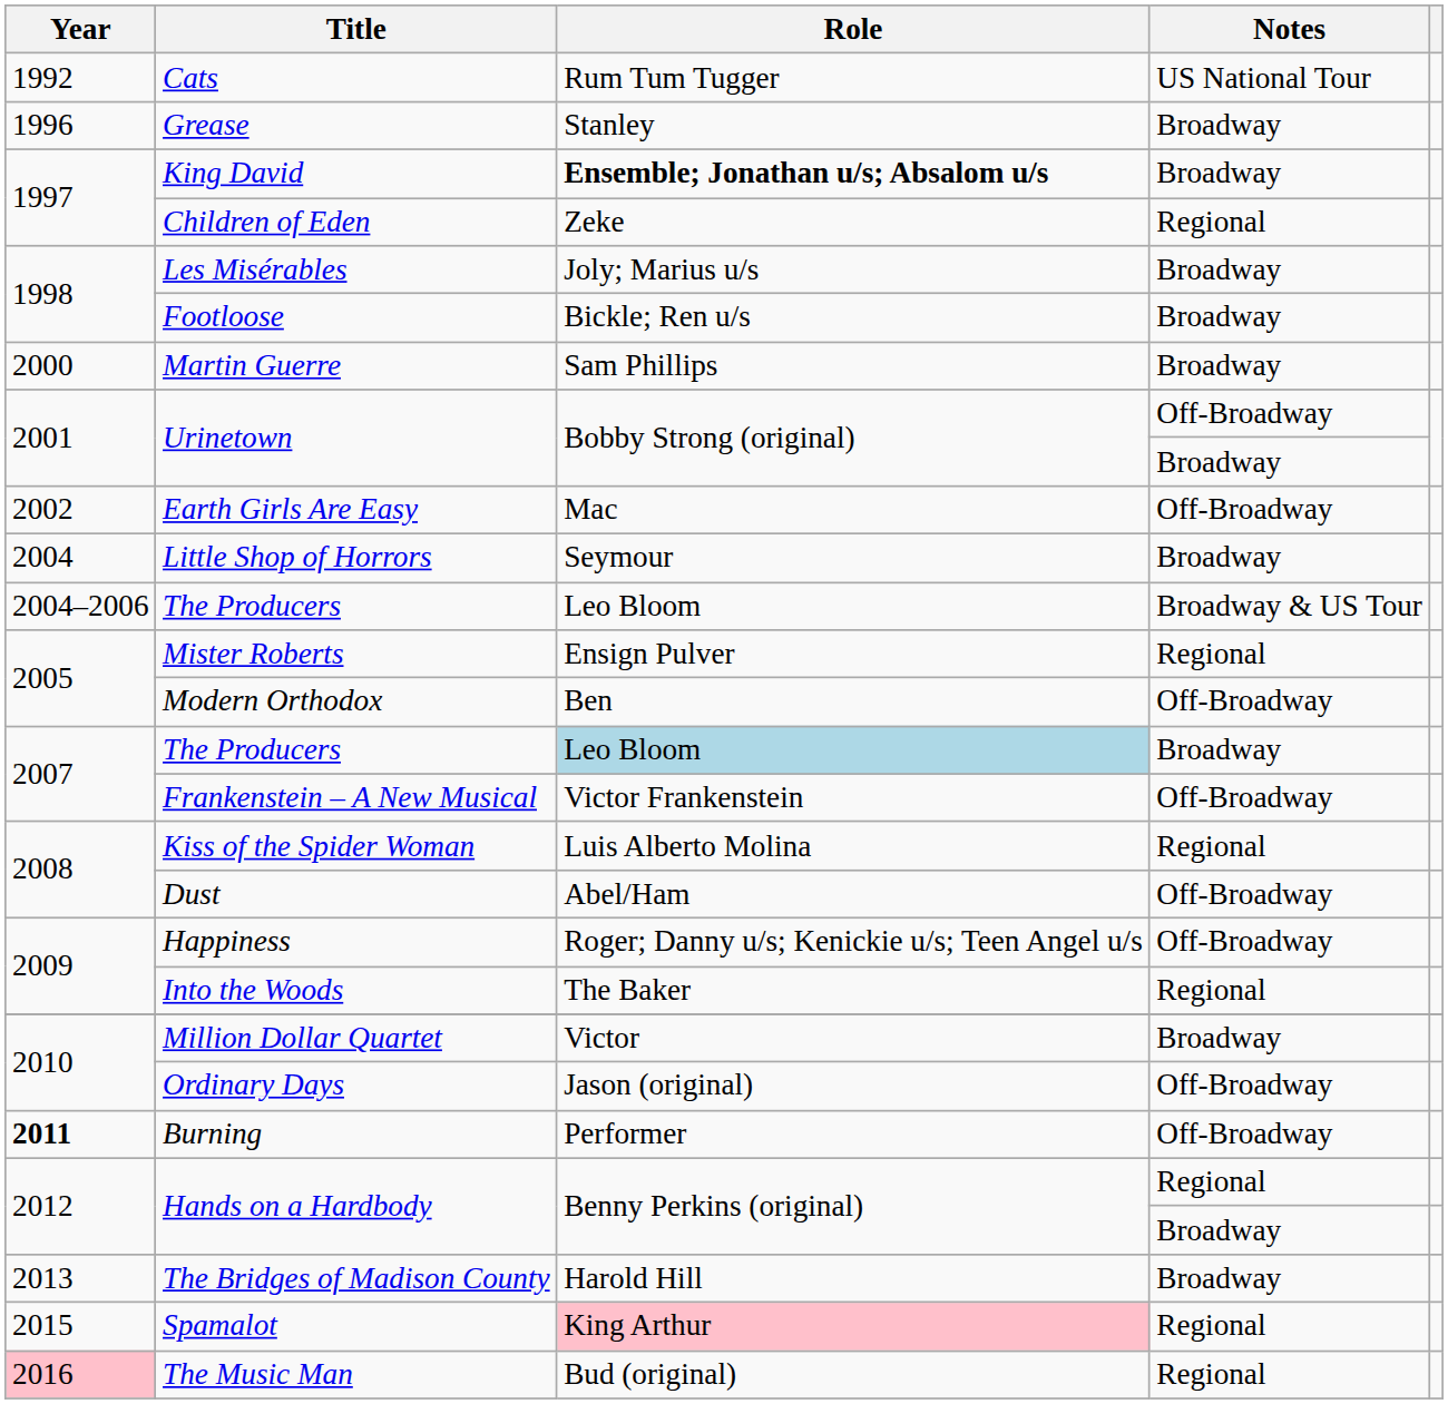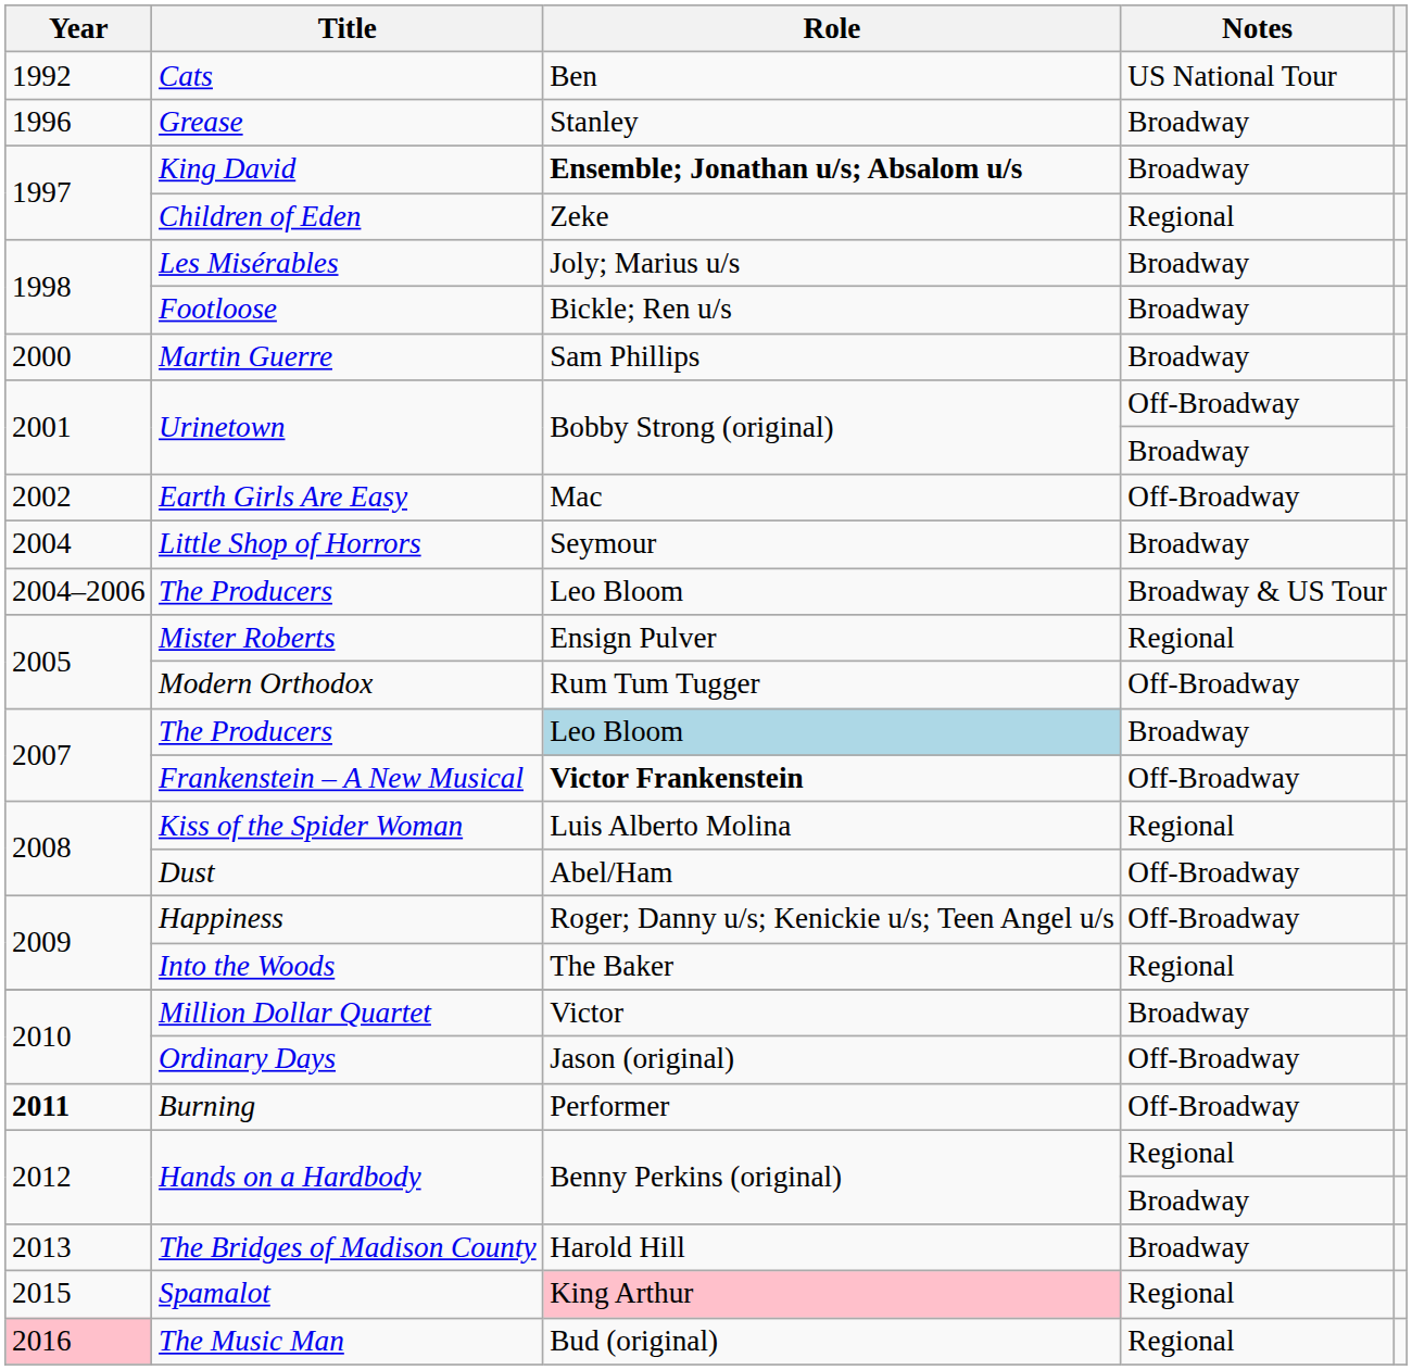Cats | Role: Rum Tum Tugger -> Ben
Modern Orthodox | Role: Ben -> Rum Tum Tugger
Frankenstein – A New Musical | Role: normal -> bold
